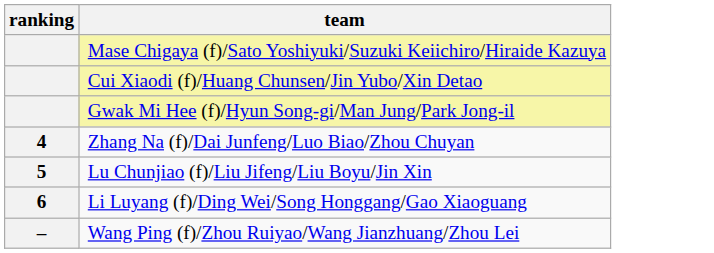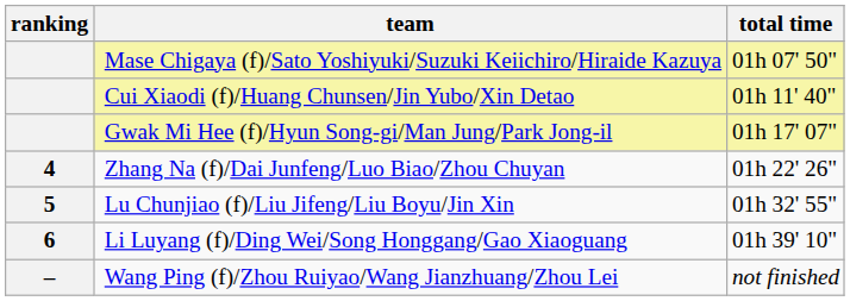+ column: total time | 01h 07' 50" | 01h 11' 40" | 01h 17' 07" | 01h 22' 26" | 01h 32' 55" | 01h 39' 10" | not finished
